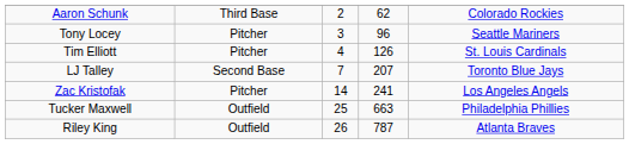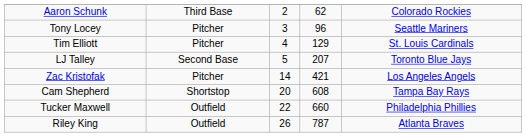Tim Elliott | column 4: 126 -> 129
LJ Talley | column 3: 7 -> 5
Zac Kristofak | column 4: 241 -> 421
+ row: Cam Shepherd | Shortstop | 20 | 608 | Tampa Bay Rays
Tucker Maxwell | column 3: 25 -> 22
Tucker Maxwell | column 4: 663 -> 660
